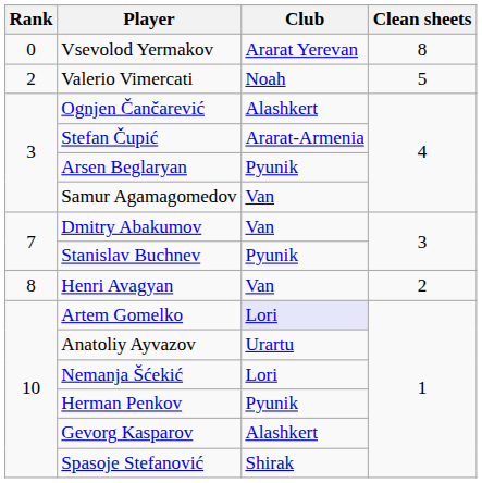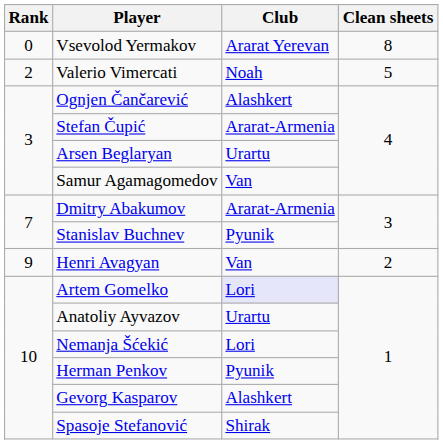Arsen Beglaryan | Club: Pyunik -> Urartu
Dmitry Abakumov | Club: Van -> Ararat-Armenia
Henri Avagyan | Rank: 8 -> 9
